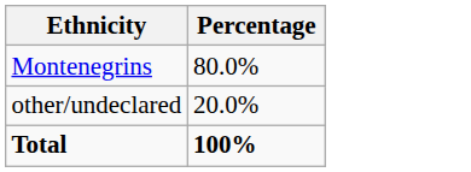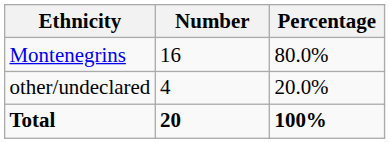+ column: Number | 16 | 4 | 20
